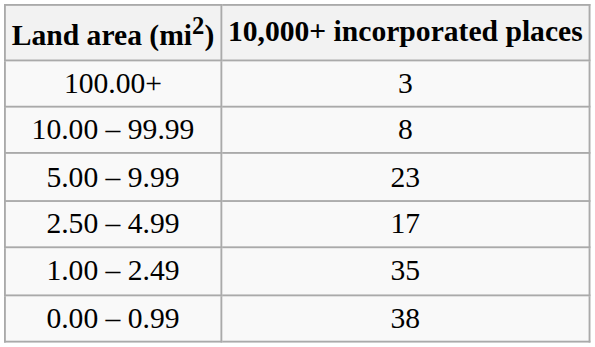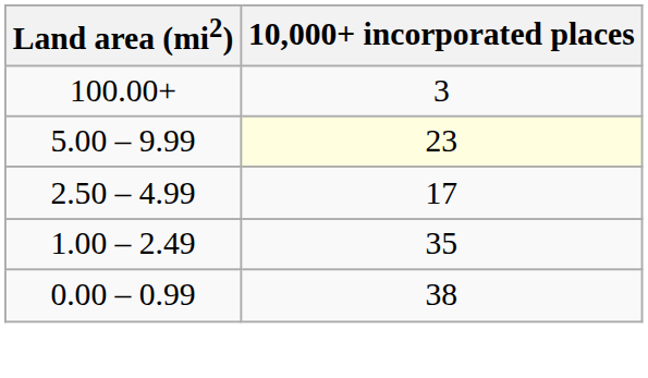- row: 10.00 – 99.99 | 8
5.00 – 9.99 | 10,000+ incorporated places: no background -> lightyellow background
